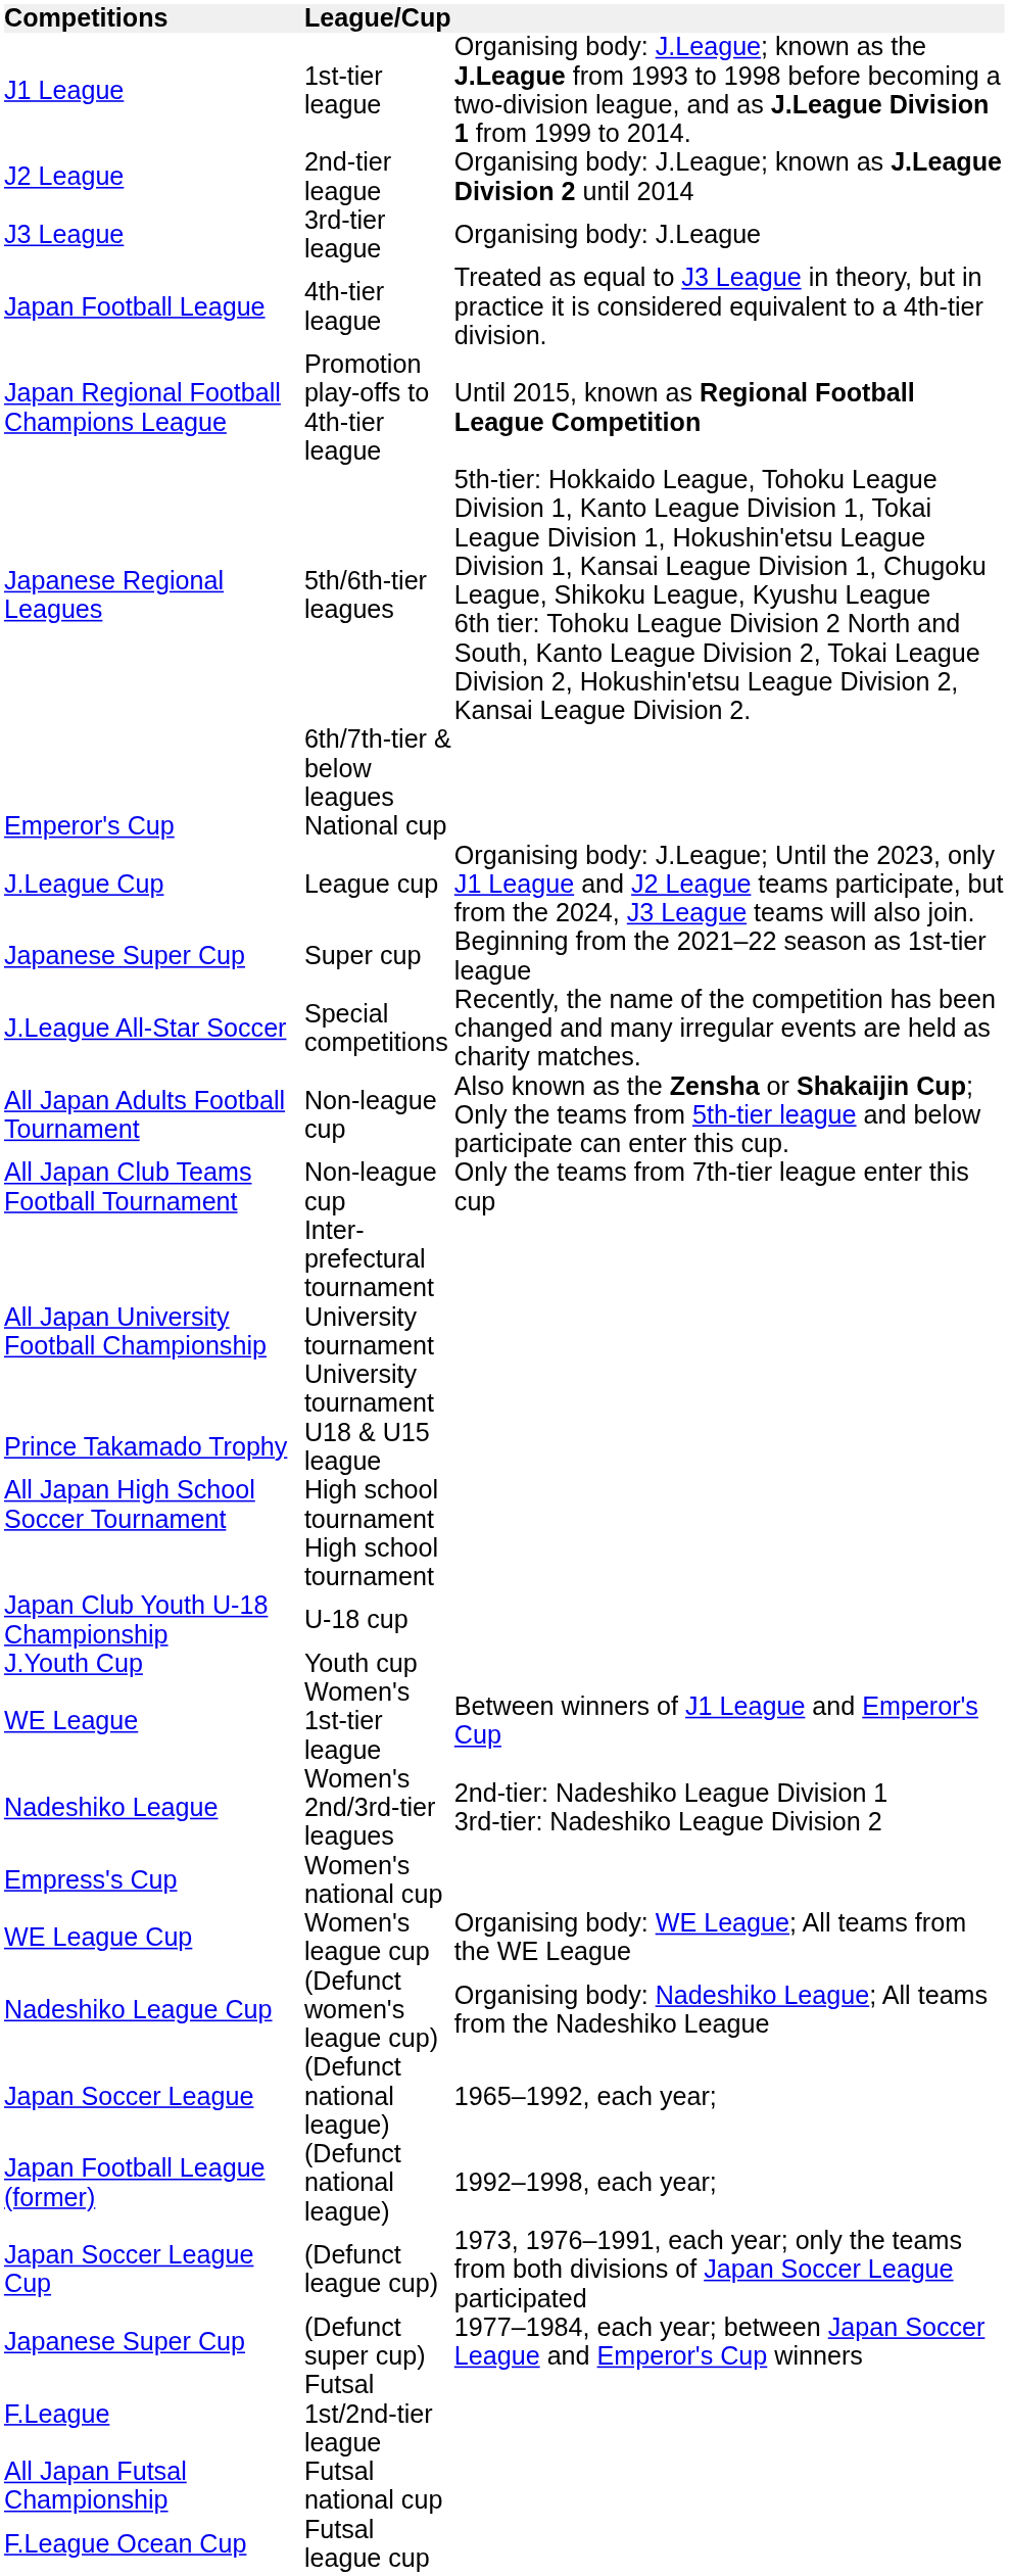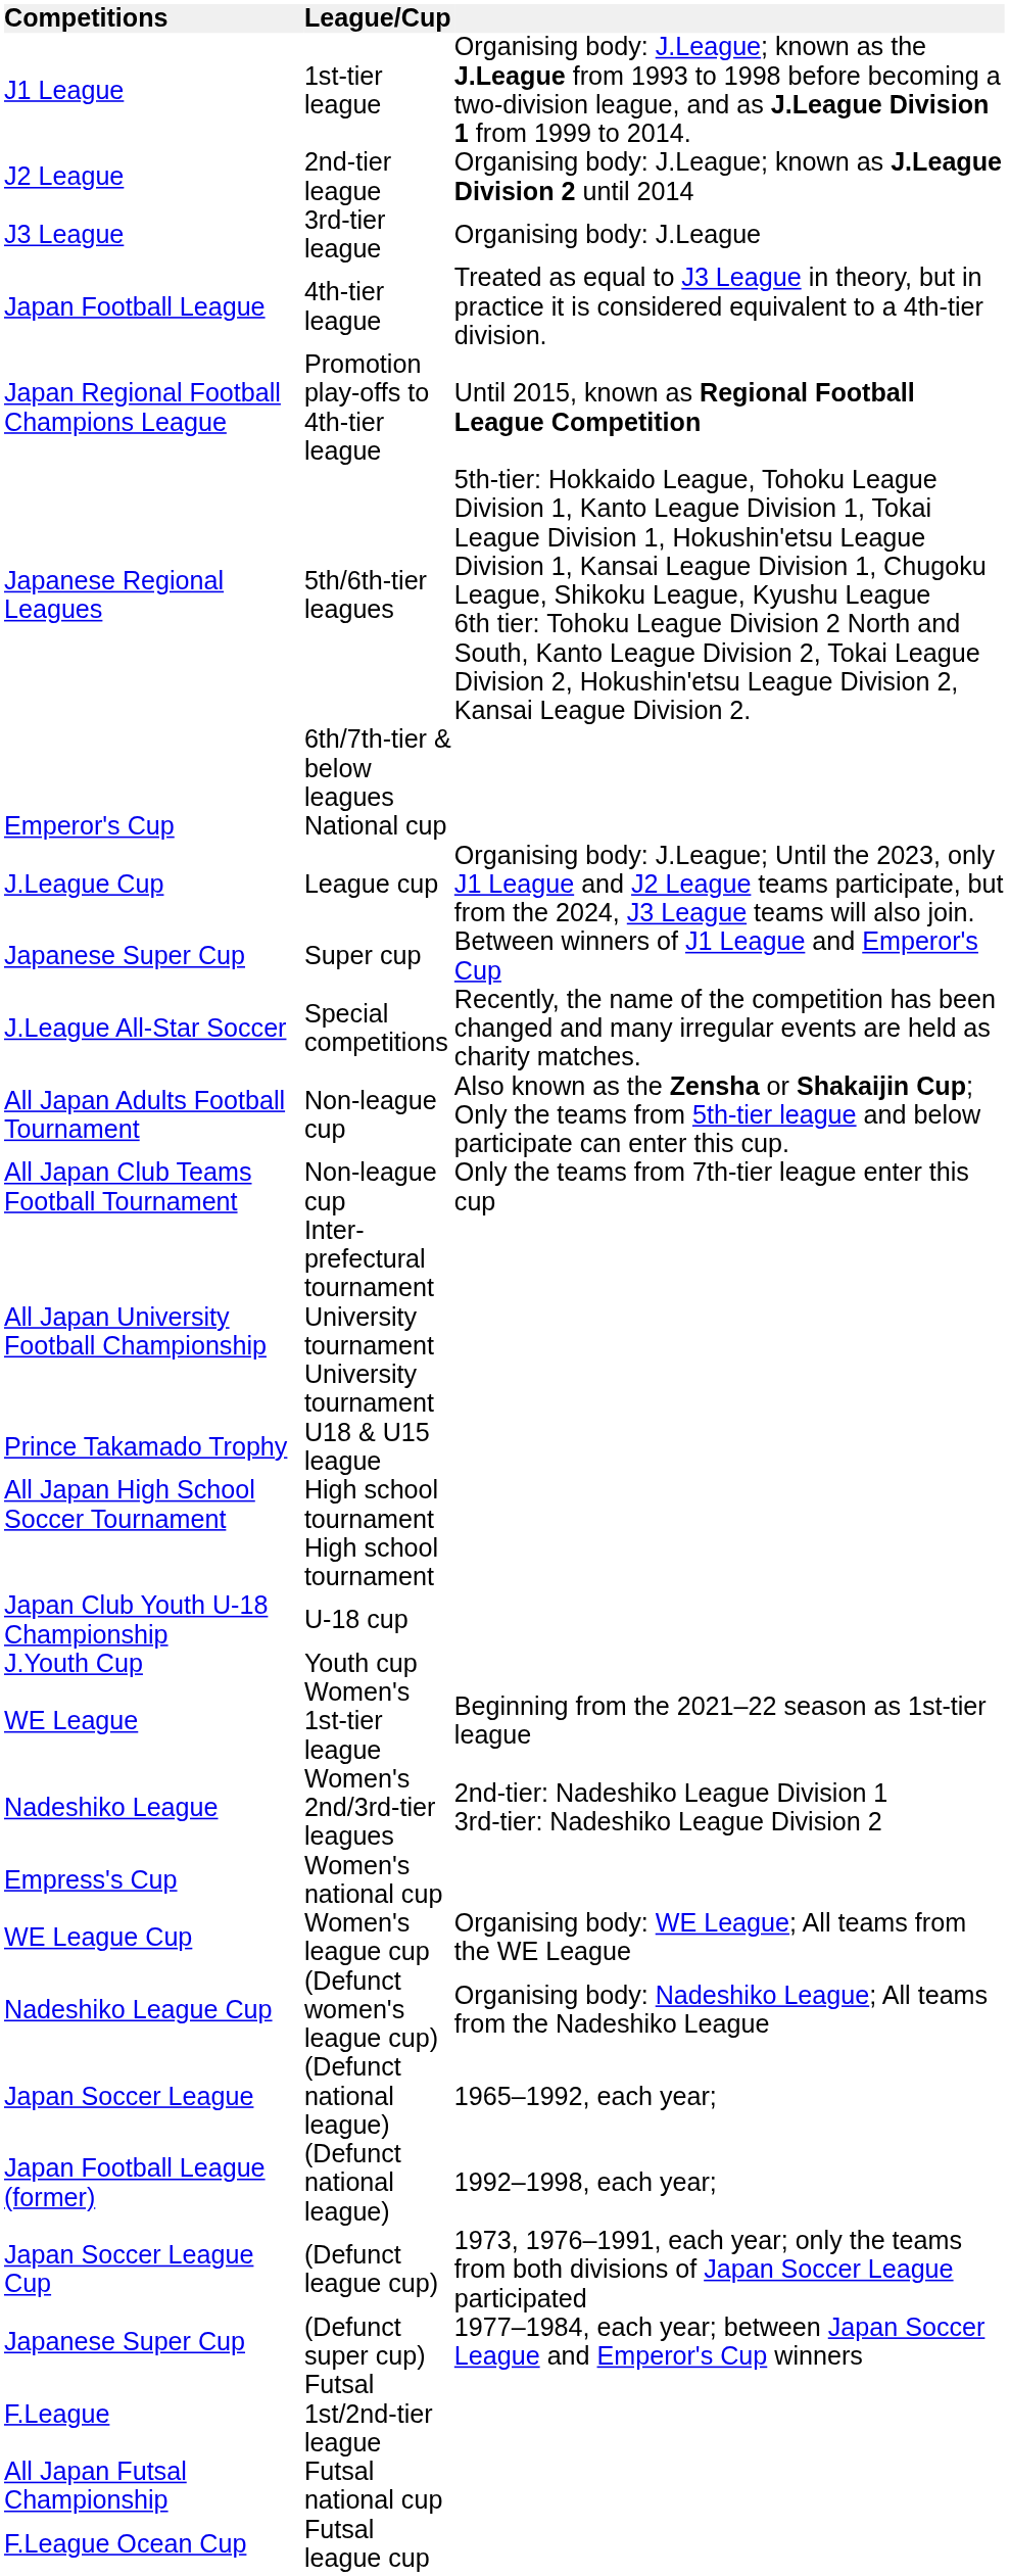Japanese Super Cup / Super cup | column 3: Beginning from the 2021–22 season as 1st-tier league -> Between winners of J1 League and Emperor's Cup
WE League | column 3: Between winners of J1 League and Emperor's Cup -> Beginning from the 2021–22 season as 1st-tier league
